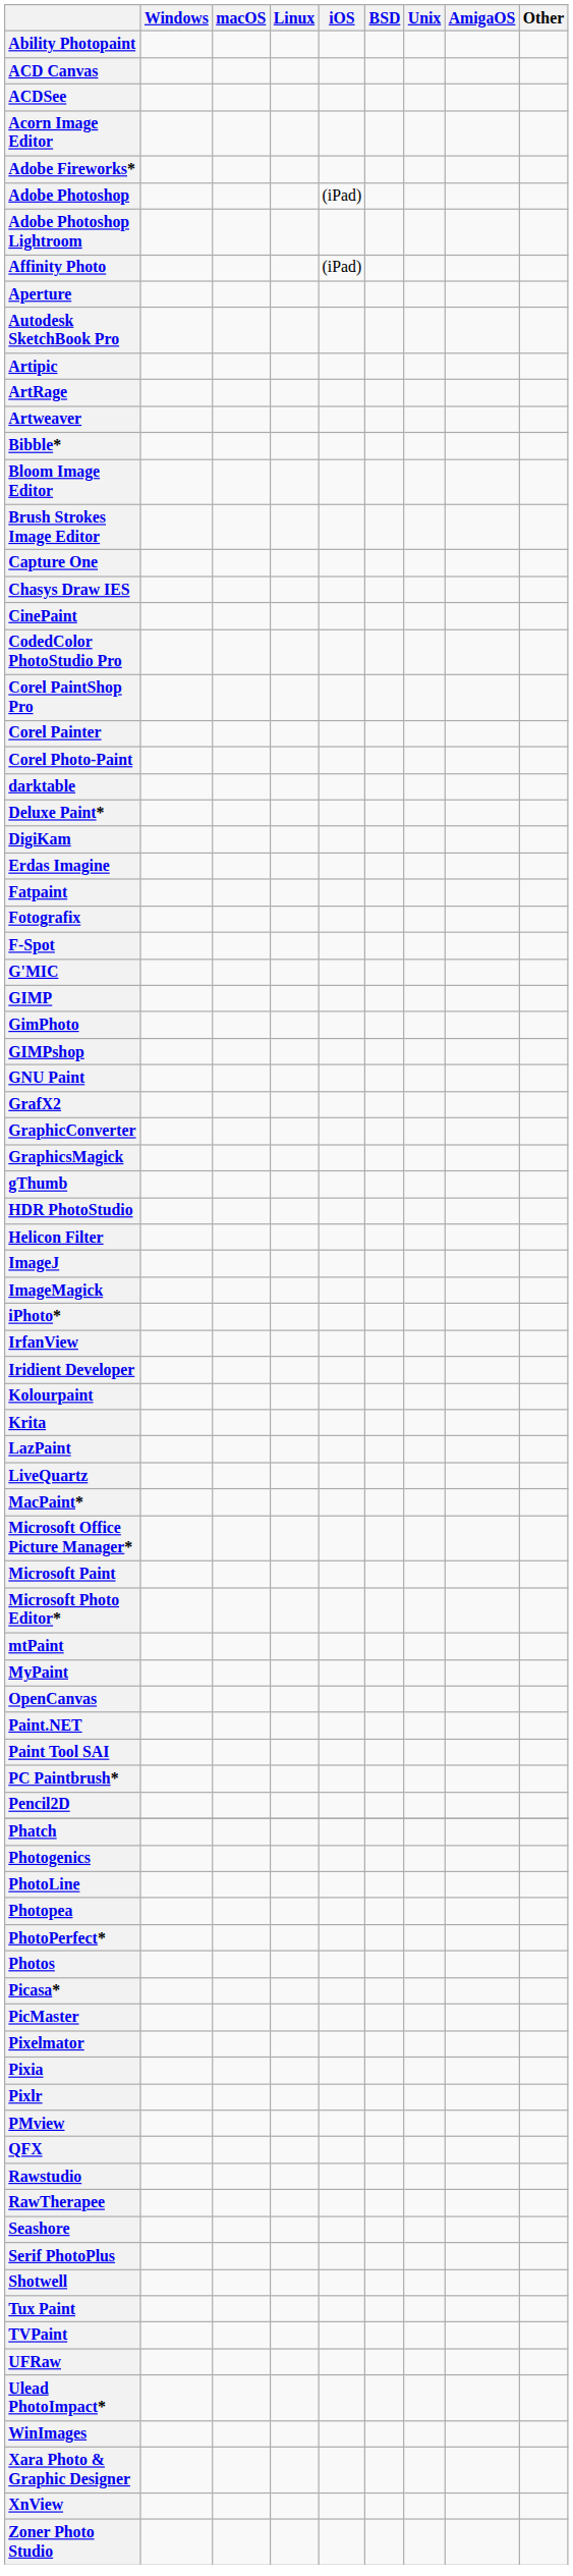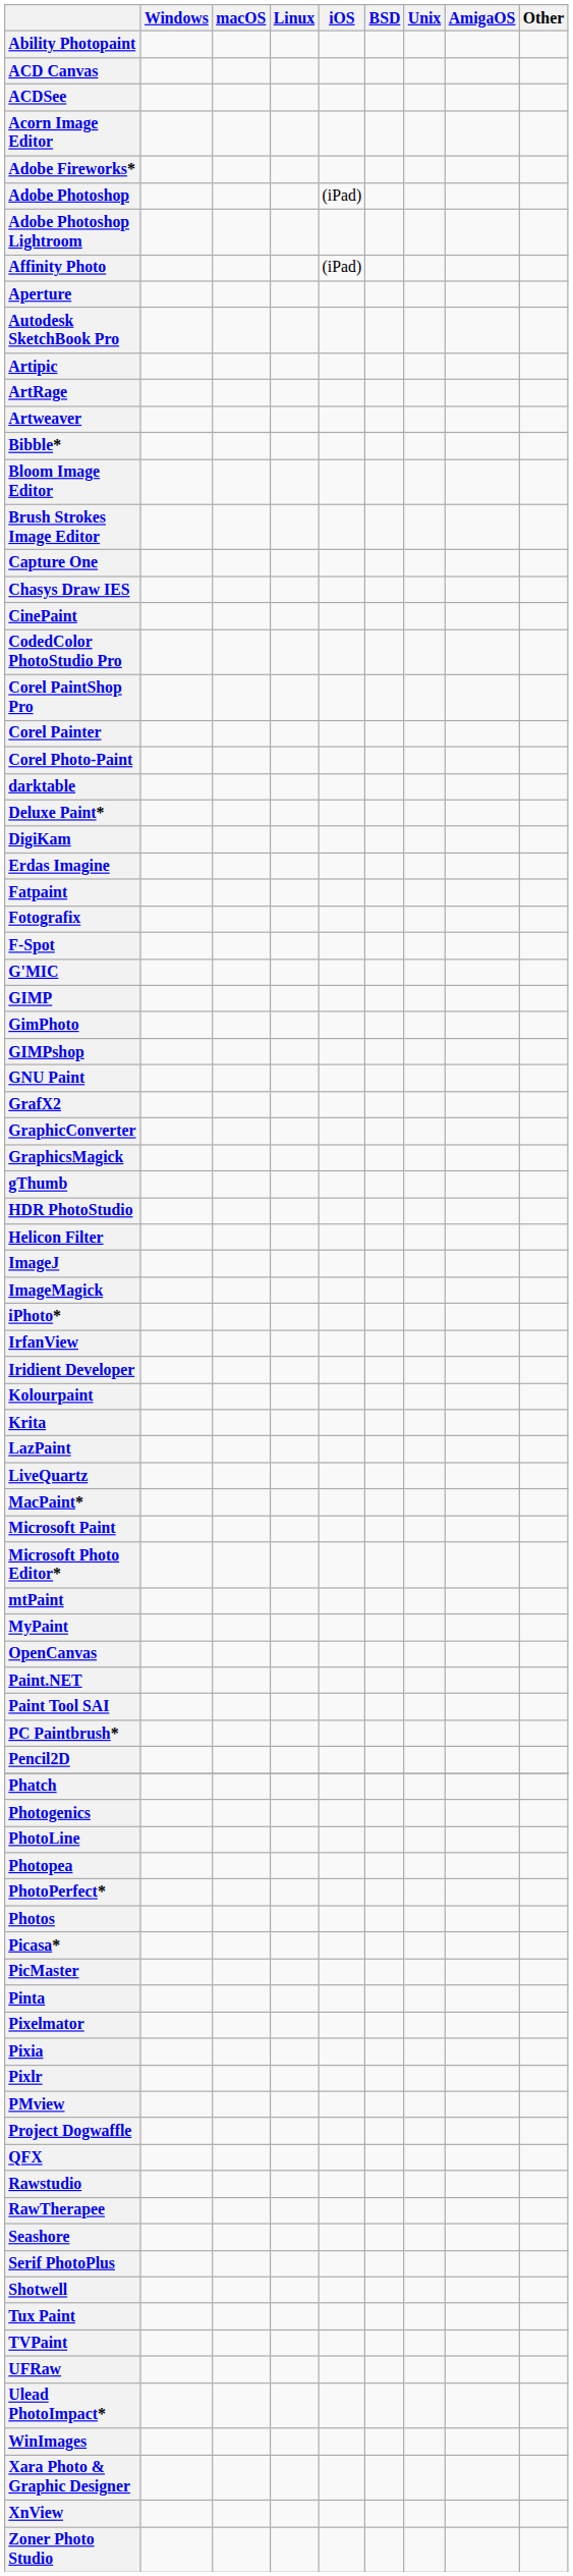- row: Microsoft Office Picture Manager*
+ row: Pinta
+ row: Project Dogwaffle
